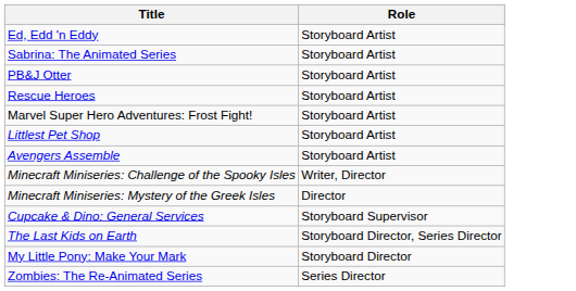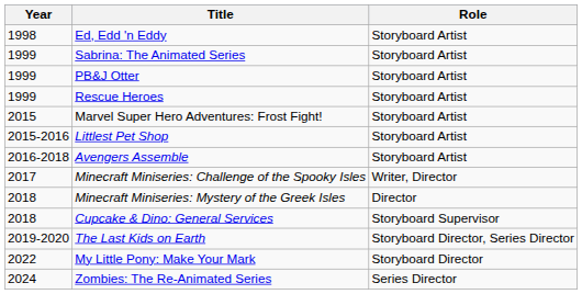+ column: Year | 1998 | 1999 | 1999 | 1999 | 2015 | 2015-2016 | 2016-2018 | 2017 | 2018 | 2018 | 2019-2020 | 2022 | 2024
